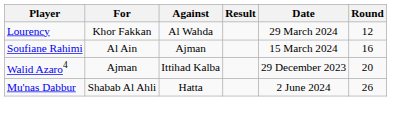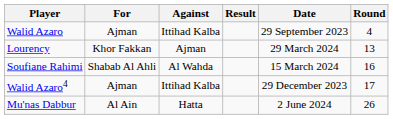+ row: Walid Azaro | Ajman | Ittihad Kalba | 29 September 2023 | 4
Lourency | Against: Al Wahda -> Ajman
Lourency | Round: 12 -> 13
Soufiane Rahimi | For: Al Ain -> Shabab Al Ahli
Soufiane Rahimi | Against: Ajman -> Al Wahda
Walid Azaro4 | Round: 20 -> 17
Mu'nas Dabbur | For: Shabab Al Ahli -> Al Ain
